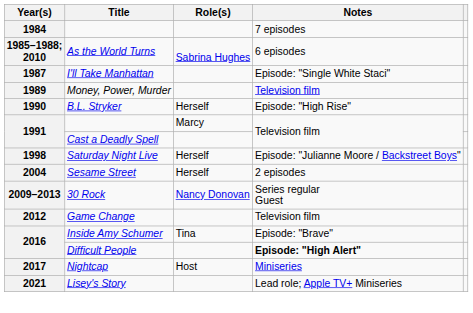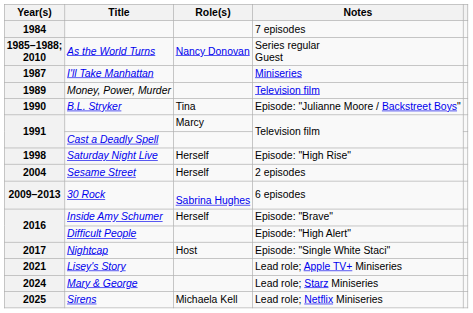As the World Turns | Role(s): Sabrina Hughes -> Nancy Donovan
As the World Turns | Notes: 6 episodes -> Series regular Guest
I'll Take Manhattan | Notes: Episode: "Single White Staci" -> Miniseries
B.L. Stryker | Role(s): Herself -> Tina
B.L. Stryker | Notes: Episode: "High Rise" -> Episode: "Julianne Moore / Backstreet Boys"
Saturday Night Live | Notes: Episode: "Julianne Moore / Backstreet Boys" -> Episode: "High Rise"
30 Rock | Role(s): Nancy Donovan -> Sabrina Hughes
30 Rock | Notes: Series regular Guest -> 6 episodes
- row: 2012 | Game Change | Television film
Inside Amy Schumer | Role(s): Tina -> Herself
Difficult People | Notes: bold -> normal
Nightcap | Notes: Miniseries -> Episode: "Single White Staci"
+ row: 2024 | Mary & George | Lead role; Starz Miniseries
+ row: 2025 | Sirens | Michaela Kell | Lead role; Netflix Miniseries
